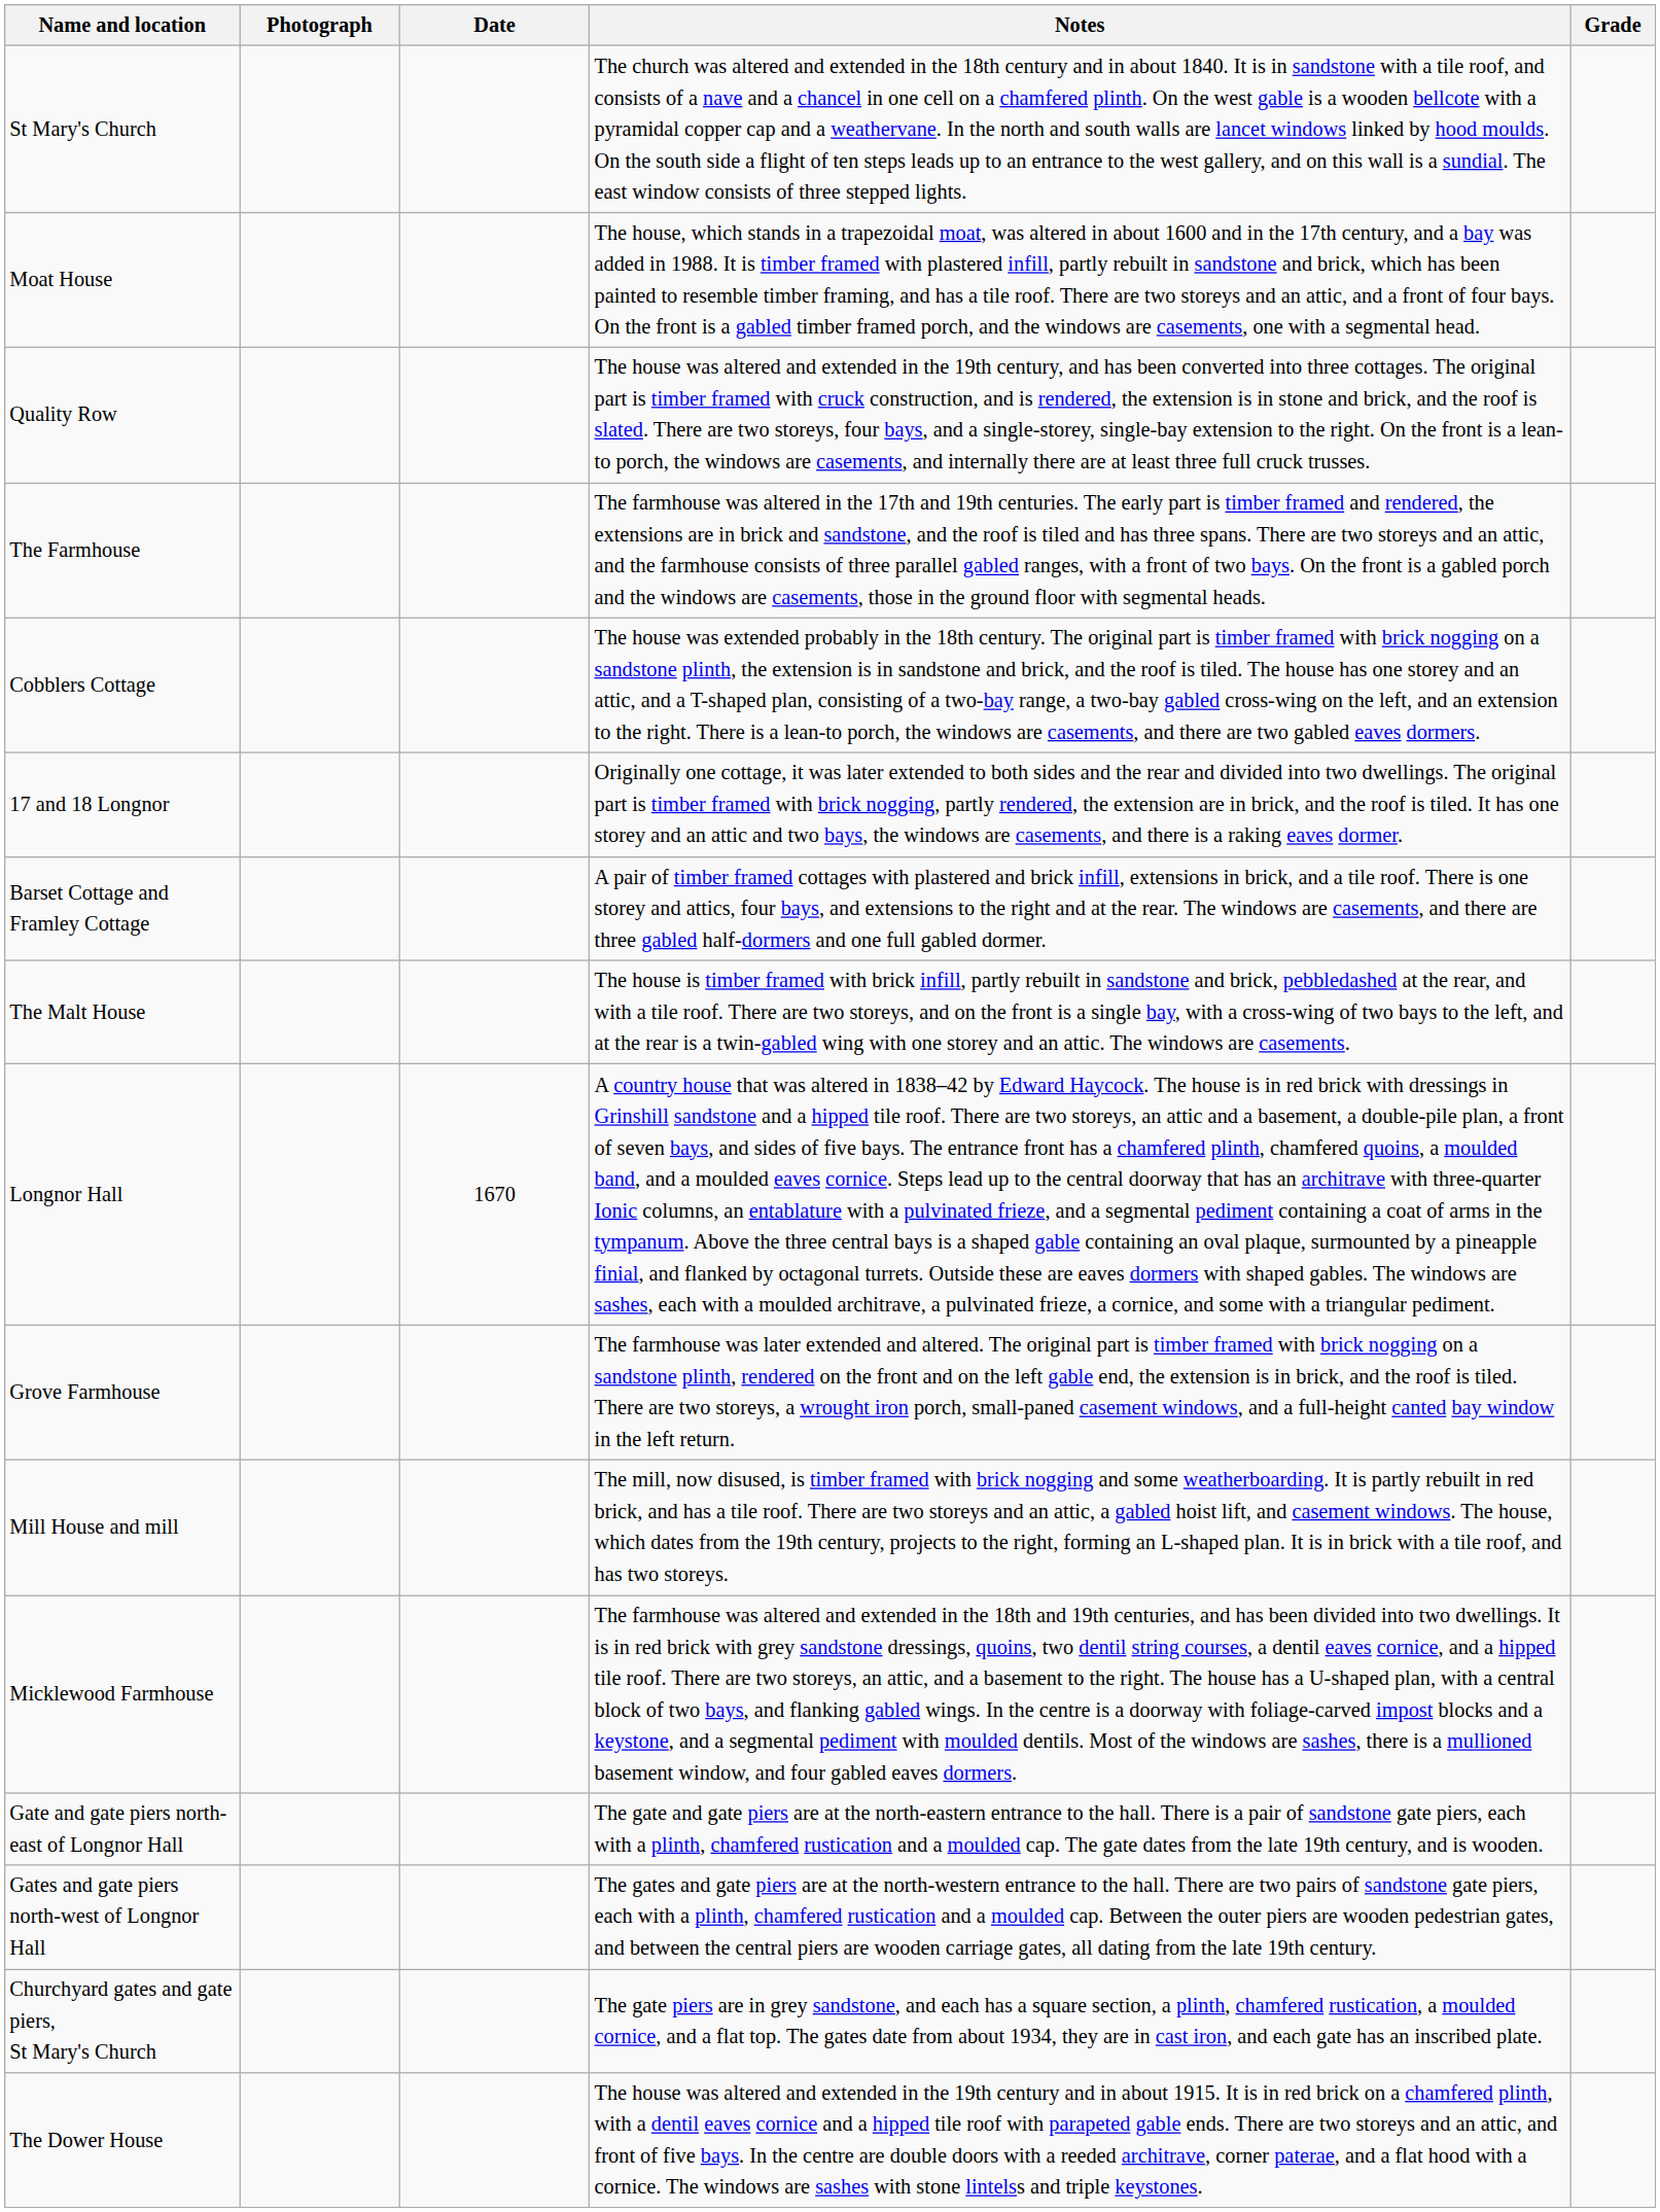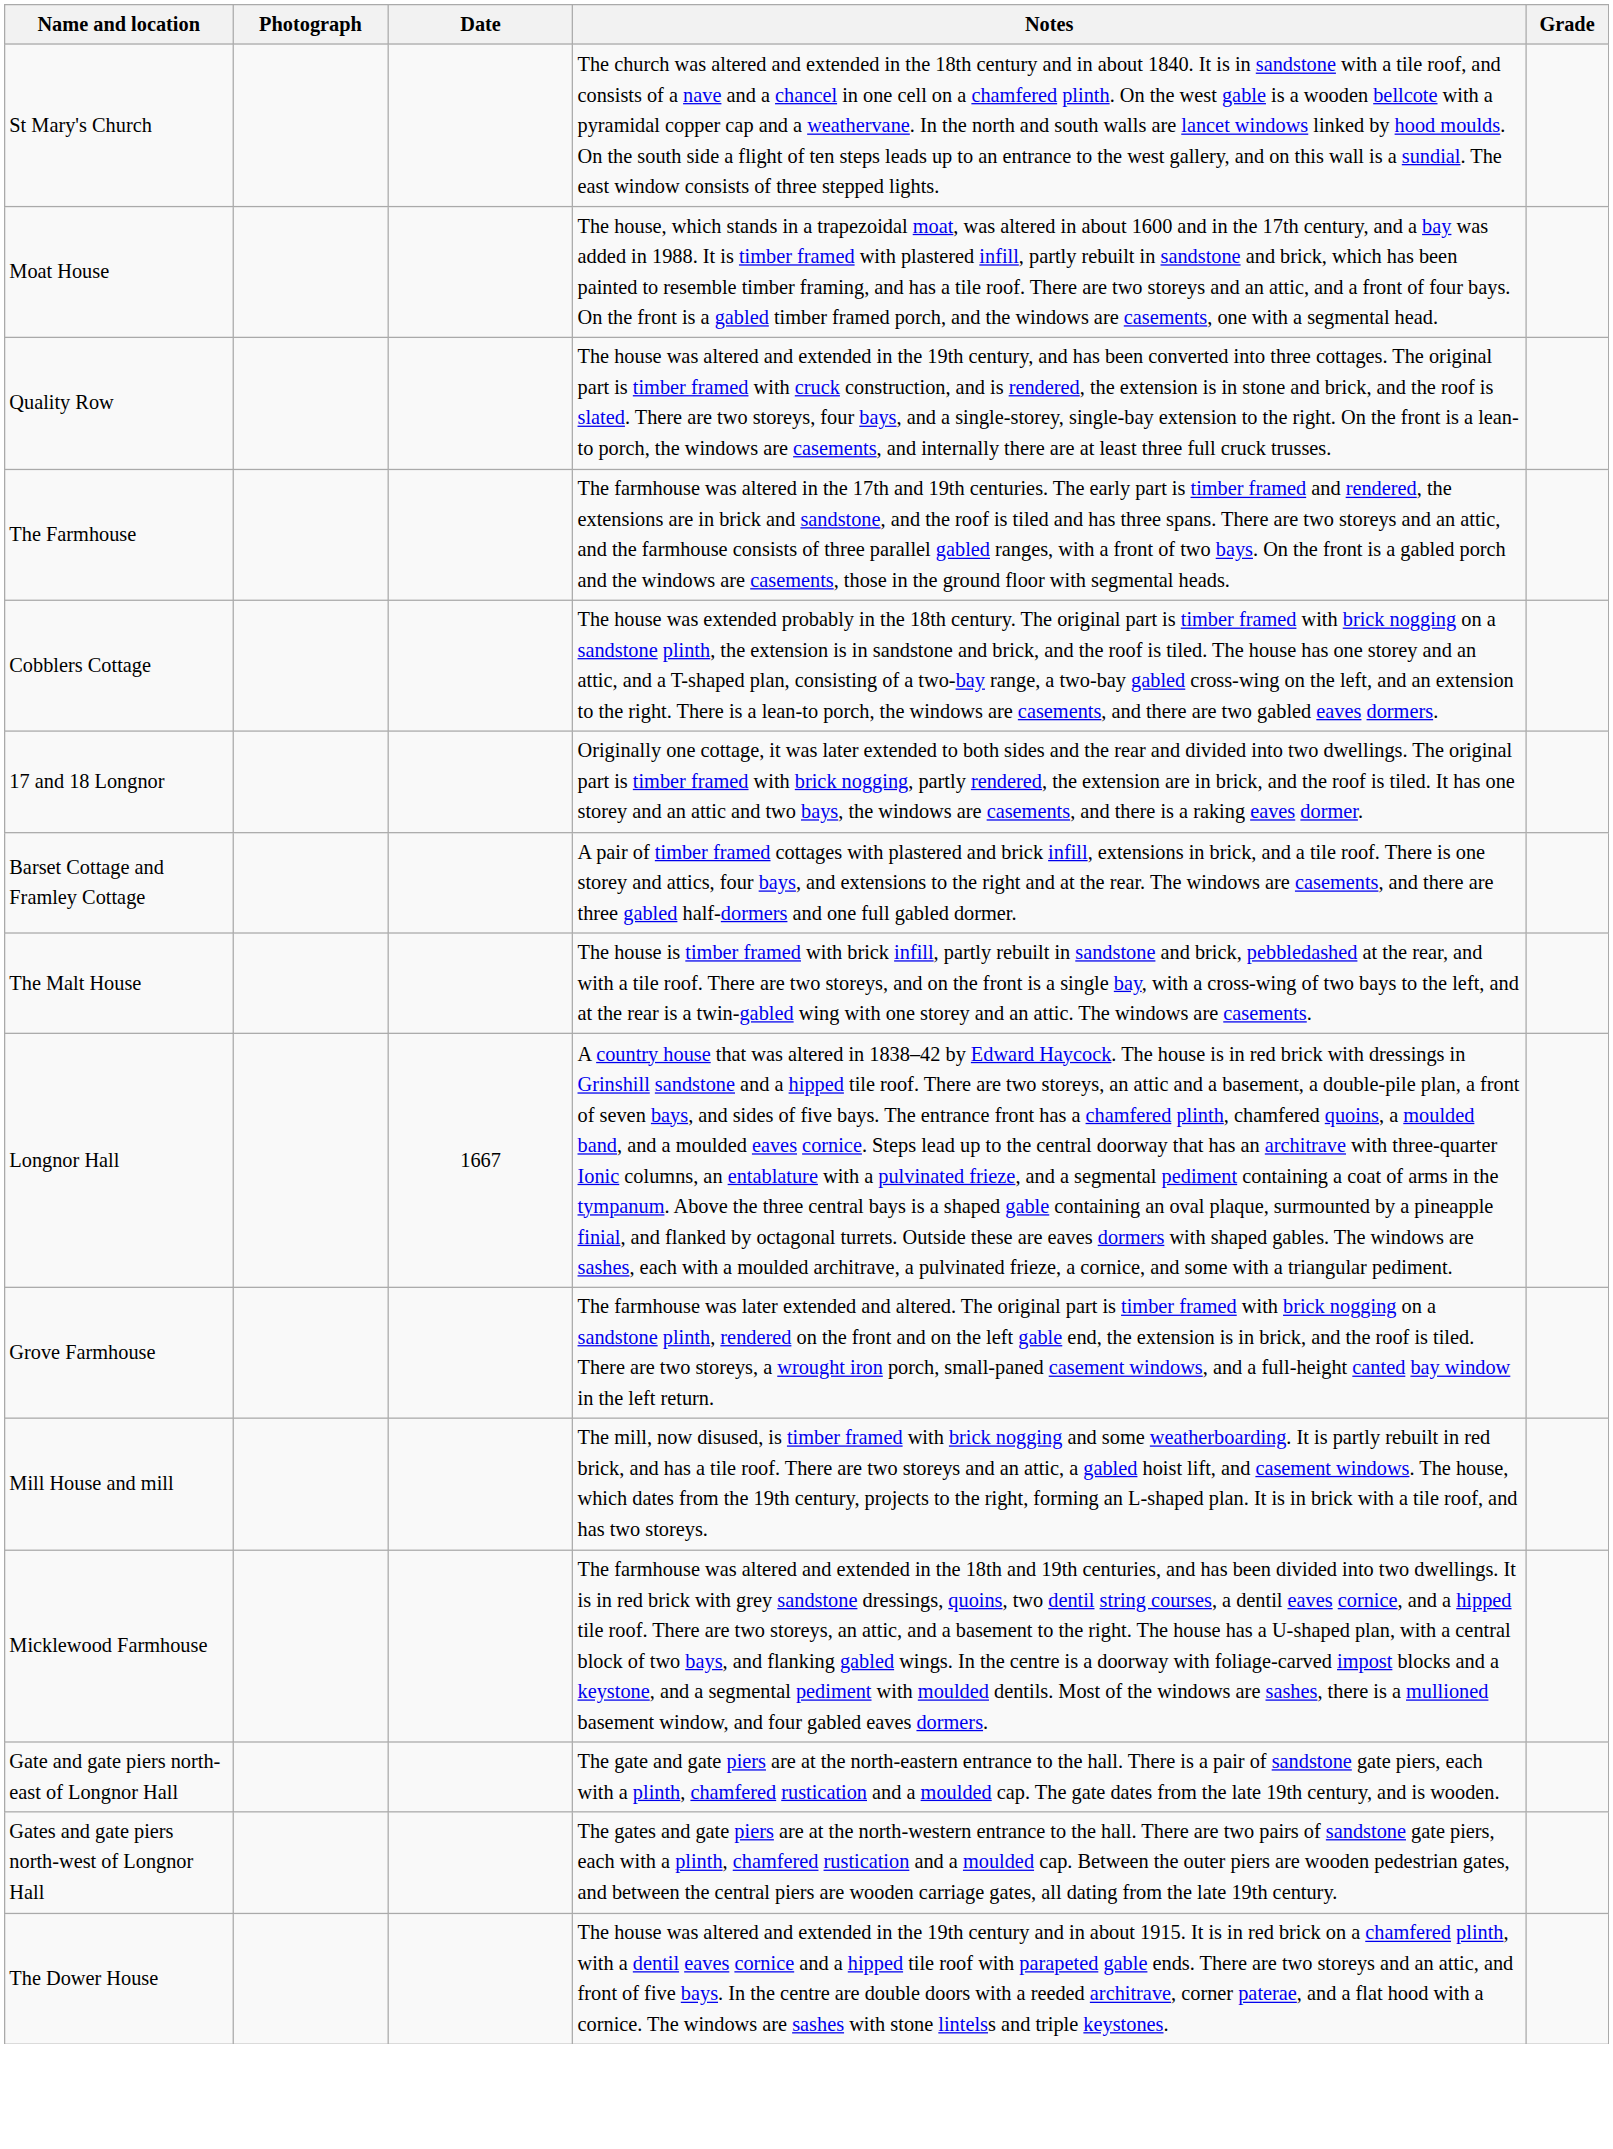Longnor Hall | Date: 1670 -> 1667
- row: Churchyard gates and gate piers, St Mary's Church | The gate piers are in grey sandstone, and each has a square section, a plinth, chamfered rustication, a moulded cornice, and a flat top. The gates date from about 1934, they are in cast iron, and each gate has an inscribed plate.
